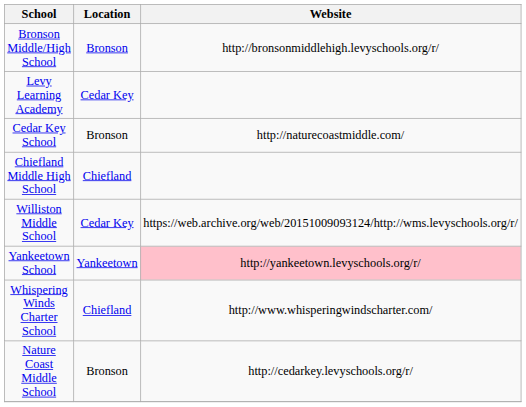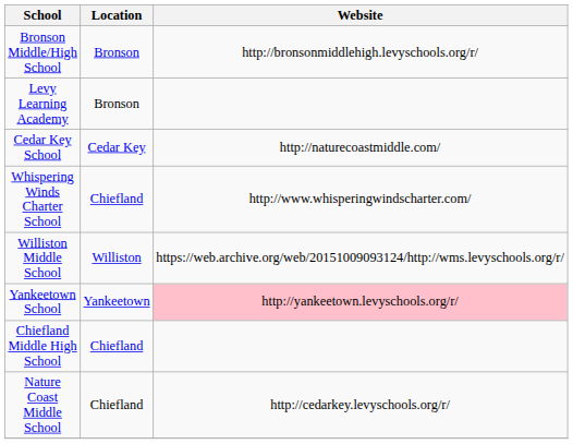Levy Learning Academy | Location: Cedar Key -> Bronson
Cedar Key School | Location: Bronson -> Cedar Key
rows swapped: Chiefland Middle High School <-> Whispering Winds Charter School
Williston Middle School | Location: Cedar Key -> Williston
Nature Coast Middle School | Location: Bronson -> Chiefland
